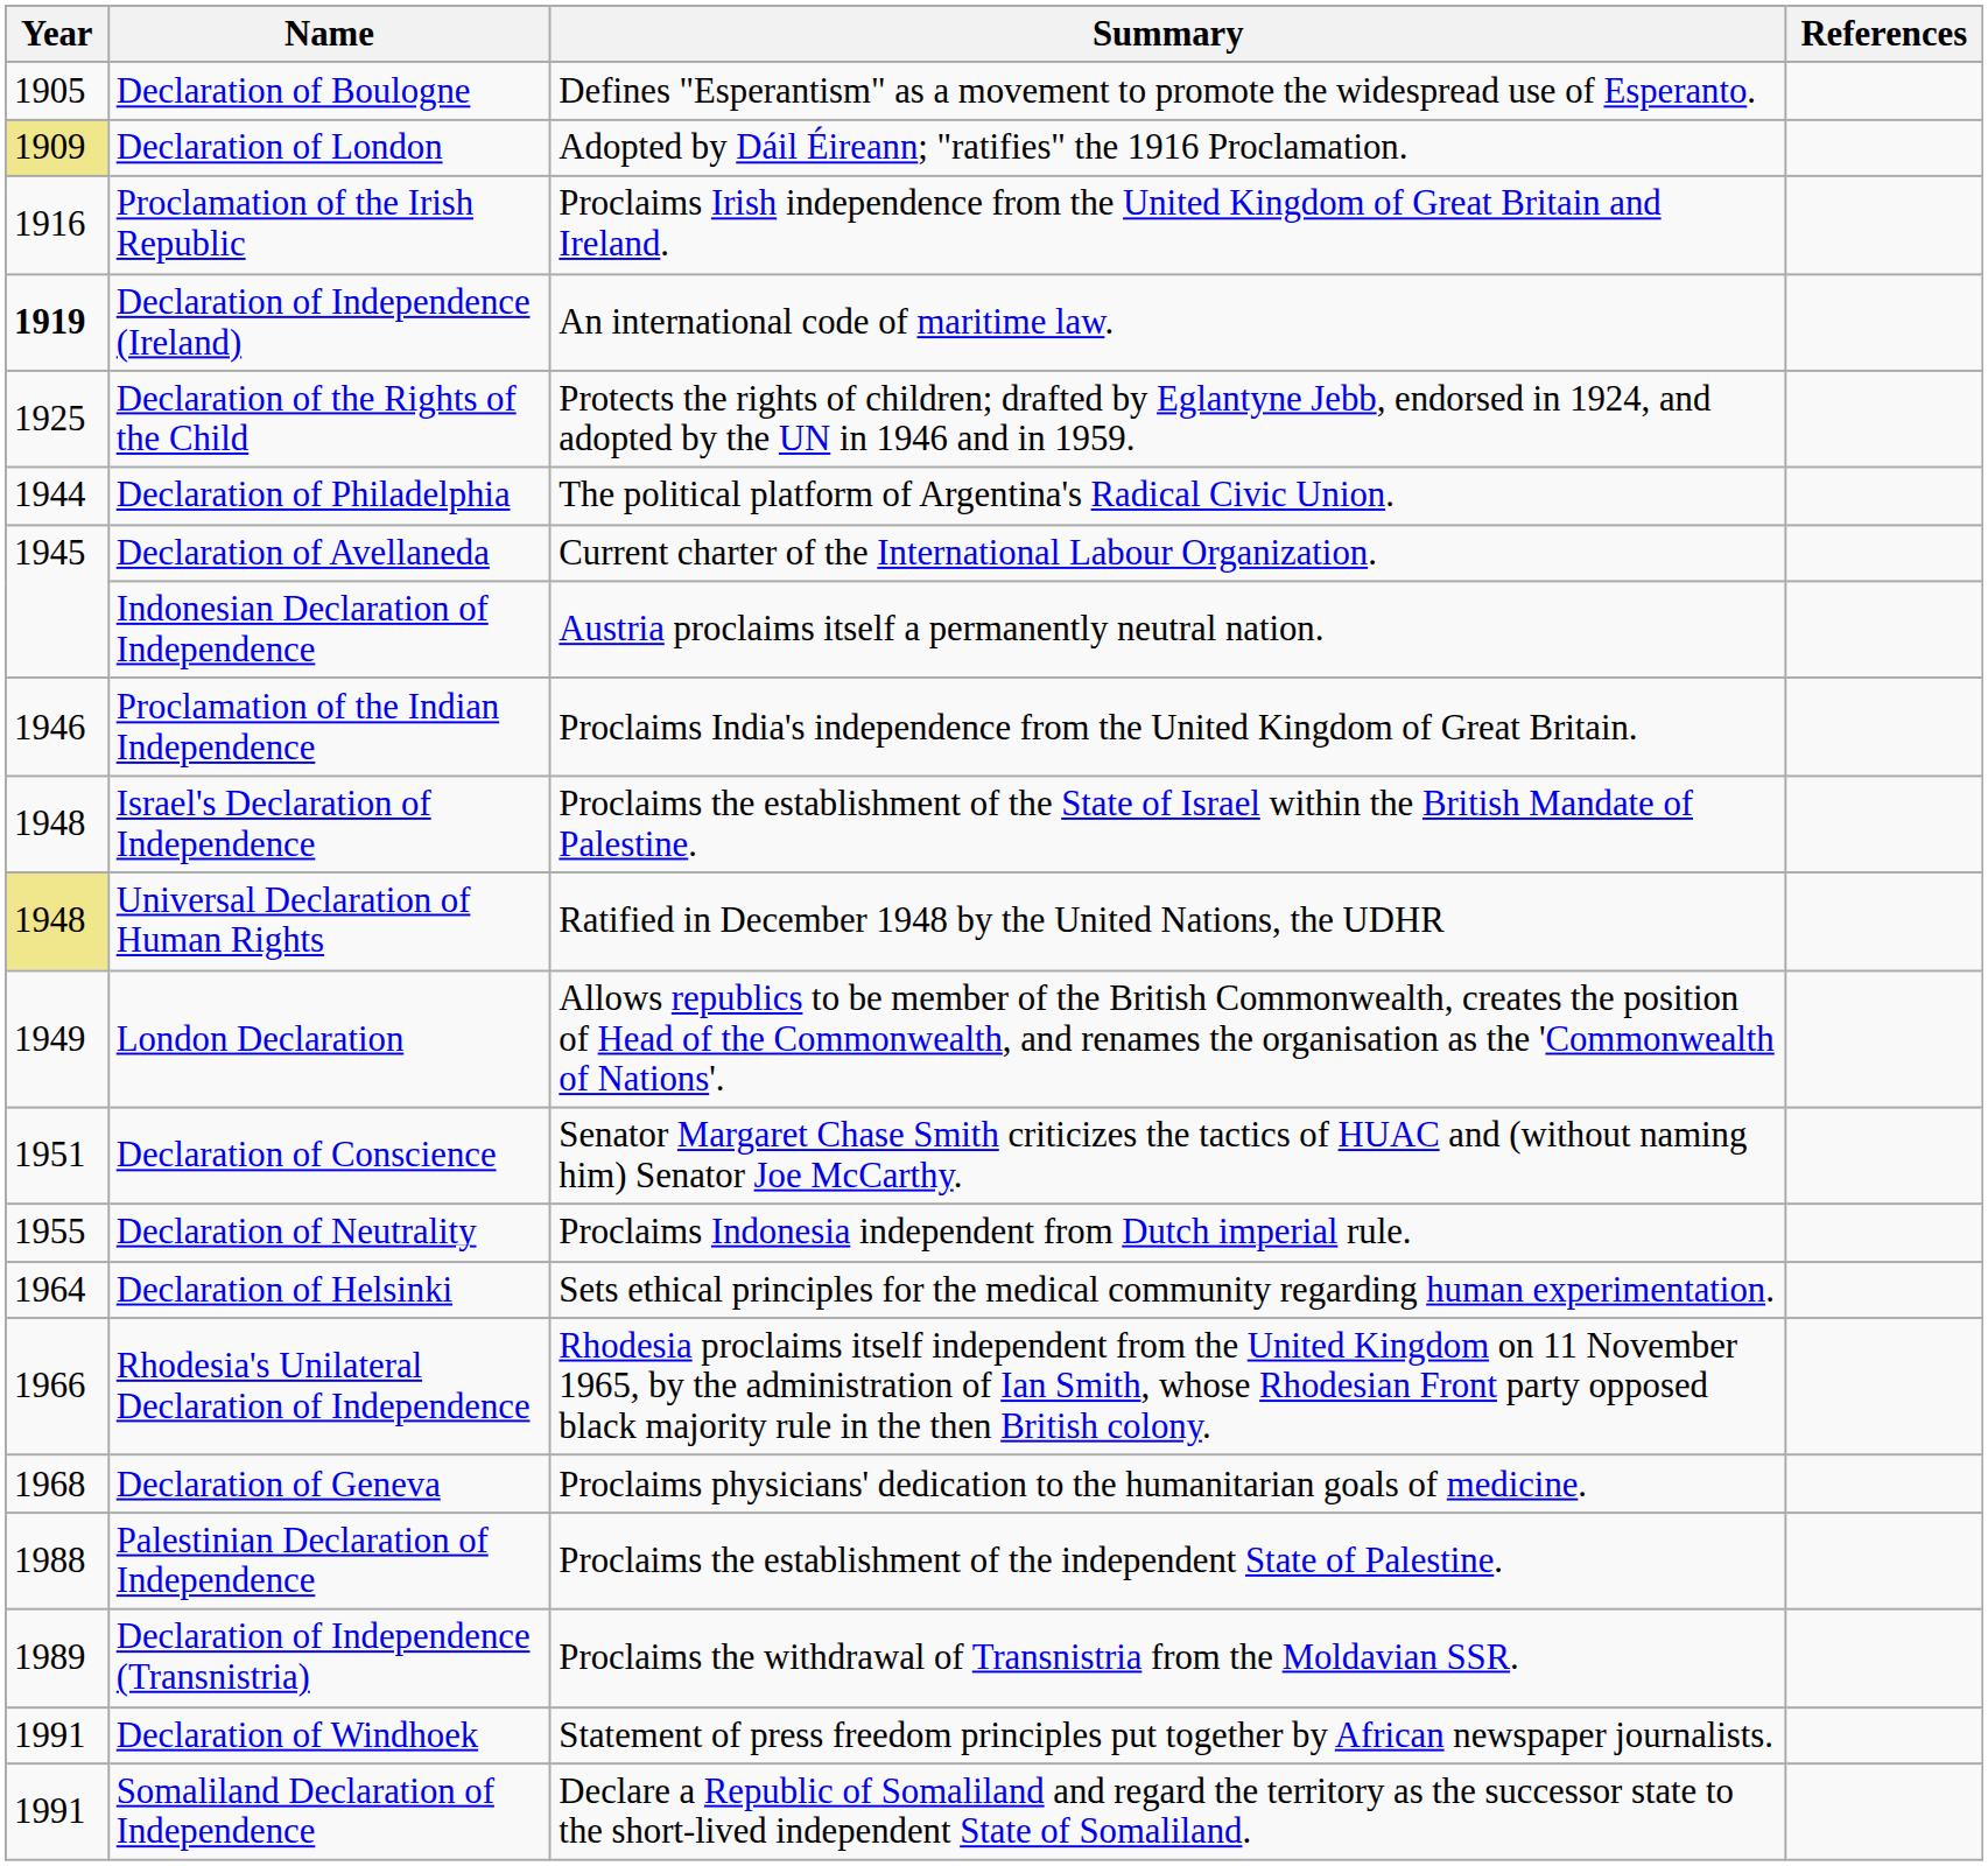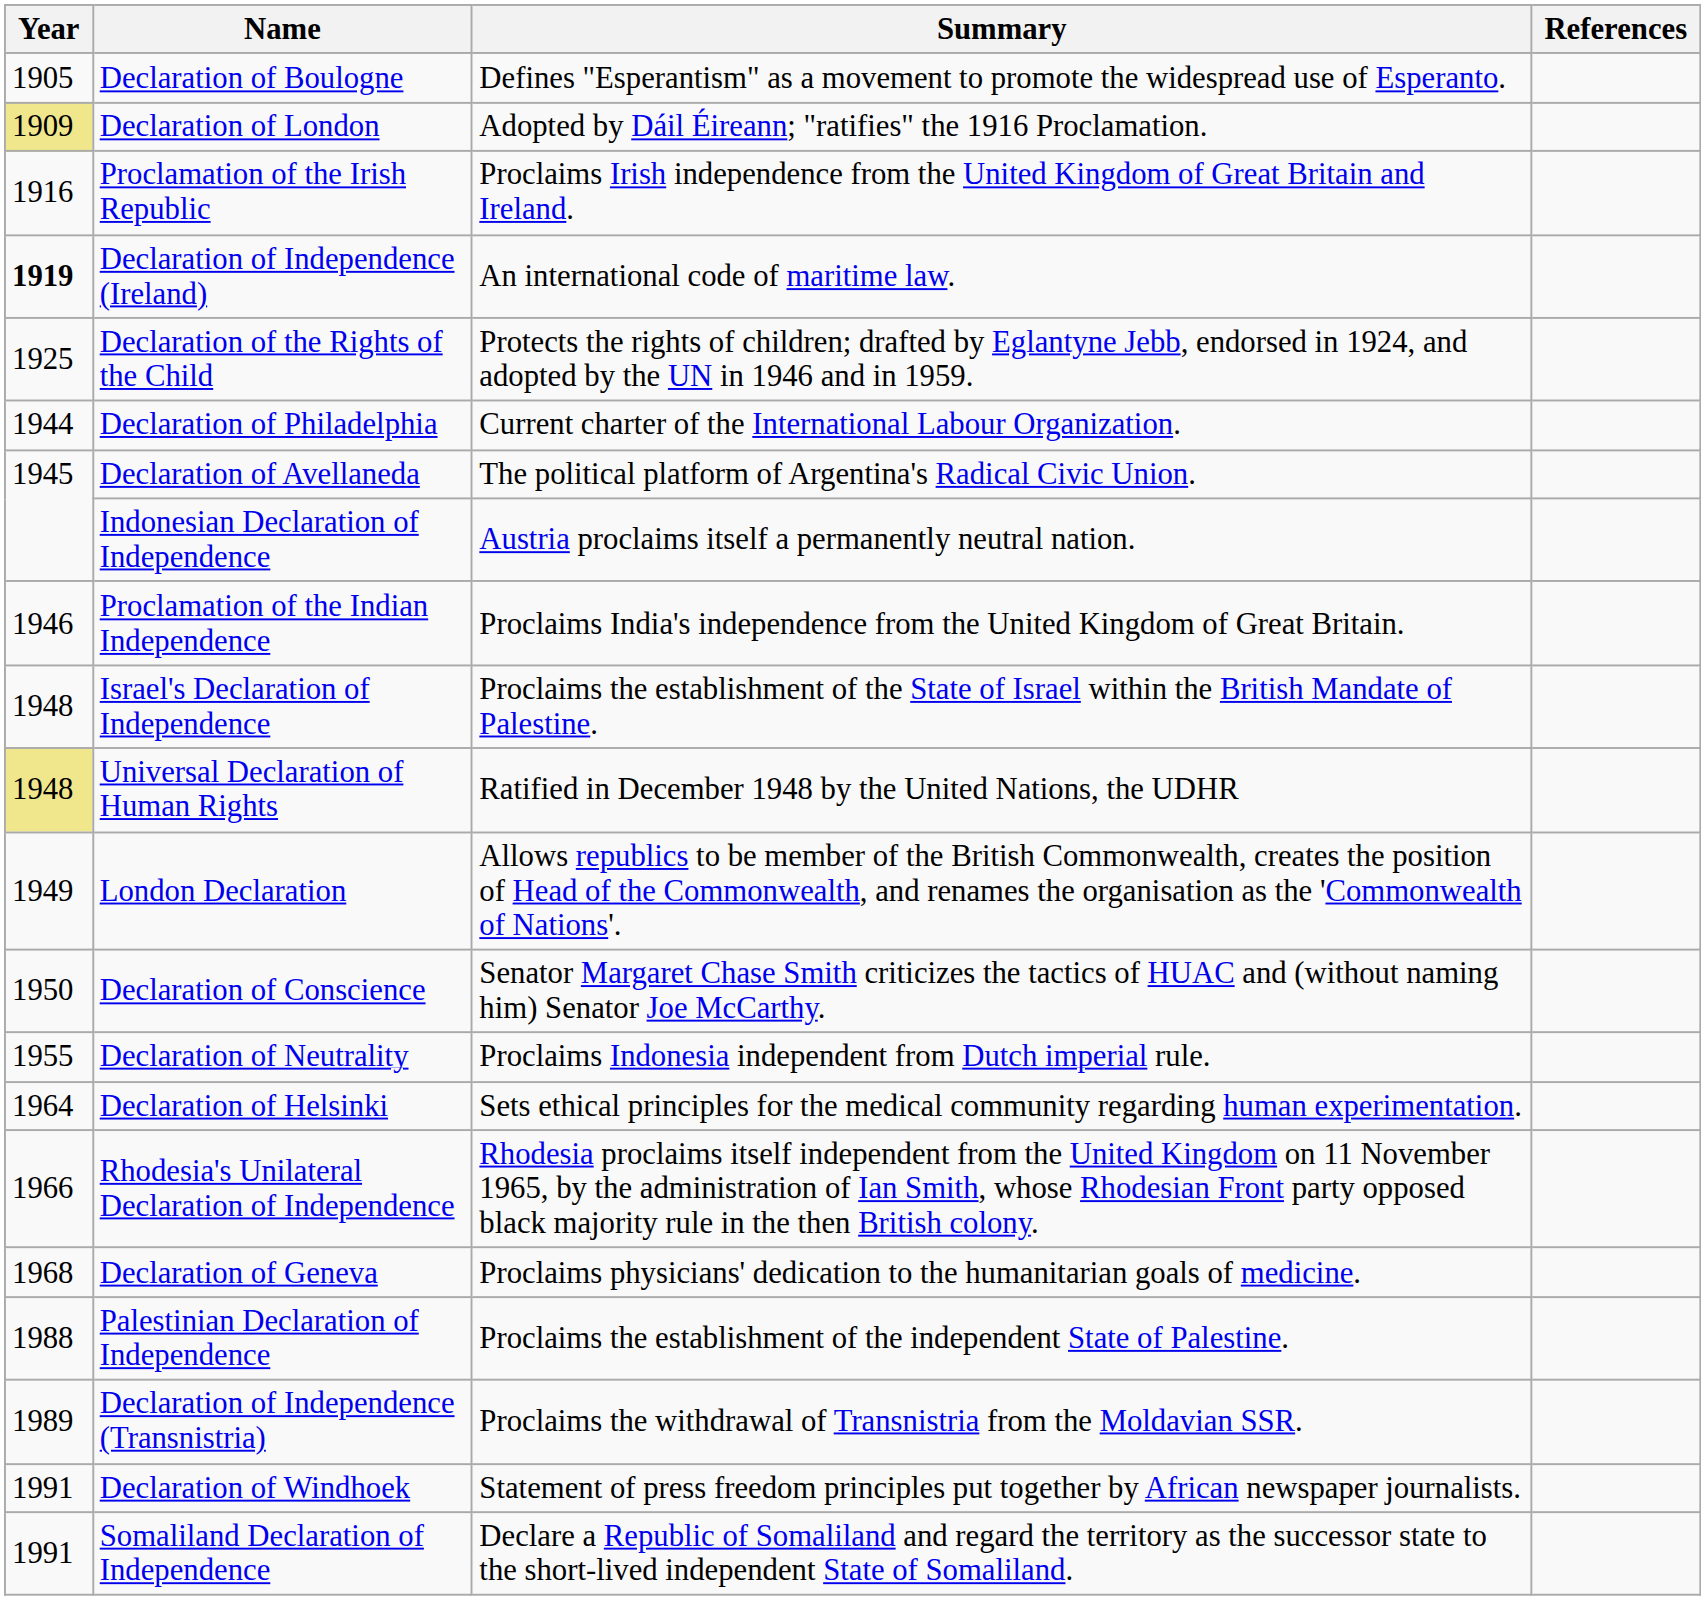Declaration of Philadelphia | Summary: The political platform of Argentina's Radical Civic Union. -> Current charter of the International Labour Organization.
Declaration of Avellaneda | Summary: Current charter of the International Labour Organization. -> The political platform of Argentina's Radical Civic Union.
Declaration of Conscience | Year: 1951 -> 1950
